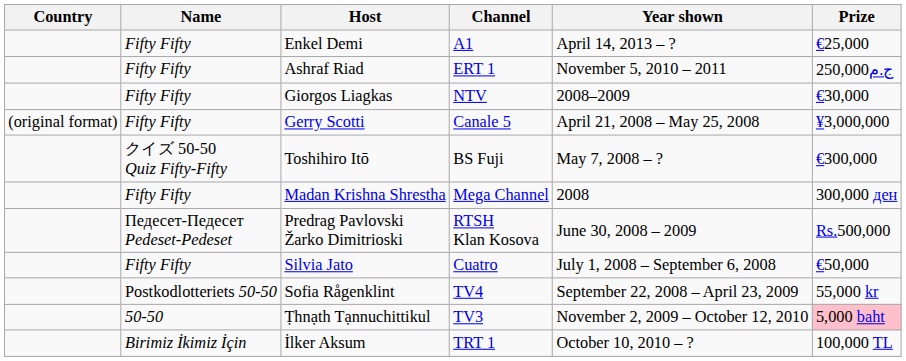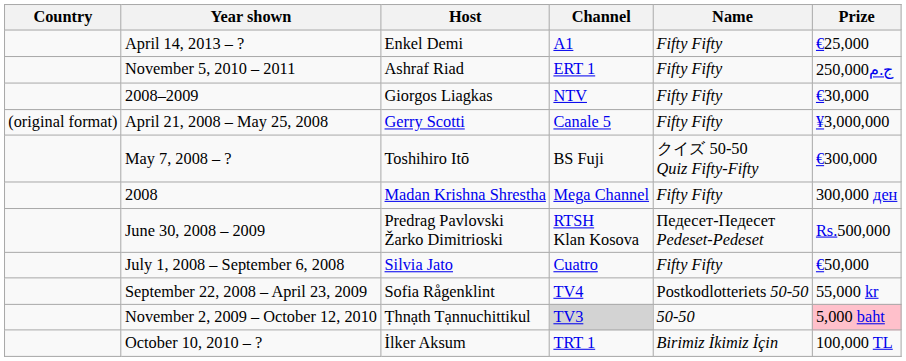columns swapped: Name <-> Year shown
Ṭhnạth Tạnnuchittikul | Channel: no background -> lightgrey background
